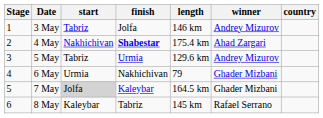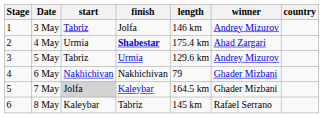4 May | start: Nakhichivan -> Urmia
6 May | start: Urmia -> Nakhichivan
